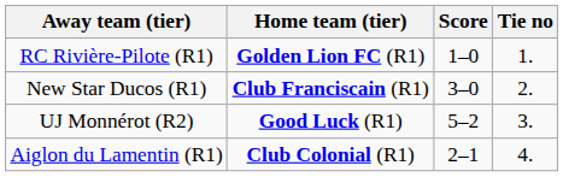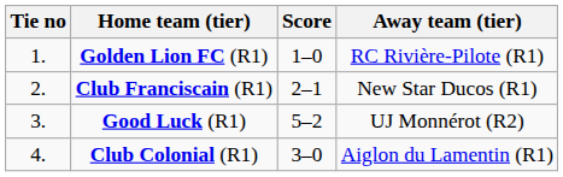columns swapped: Tie no <-> Away team (tier)
Club Franciscain (R1) | Score: 3–0 -> 2–1
Club Colonial (R1) | Score: 2–1 -> 3–0
